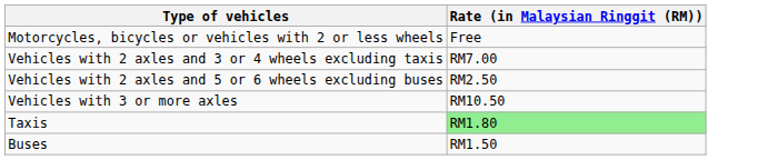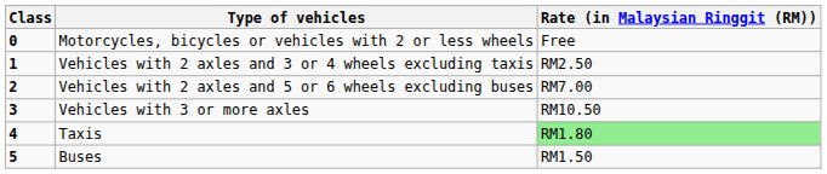+ column: Class | 0 | 1 | 2 | 3 | 4 | 5
Vehicles with 2 axles and 3 or 4 wheels excluding taxis | Rate (in Malaysian Ringgit (RM)): RM7.00 -> RM2.50
Vehicles with 2 axles and 5 or 6 wheels excluding buses | Rate (in Malaysian Ringgit (RM)): RM2.50 -> RM7.00
